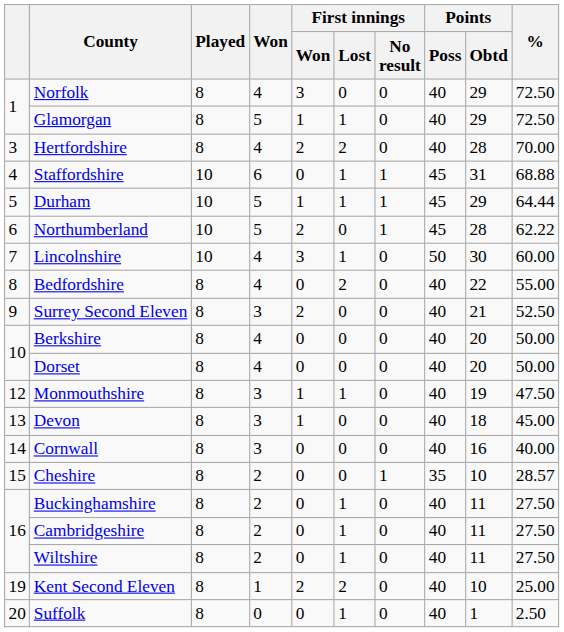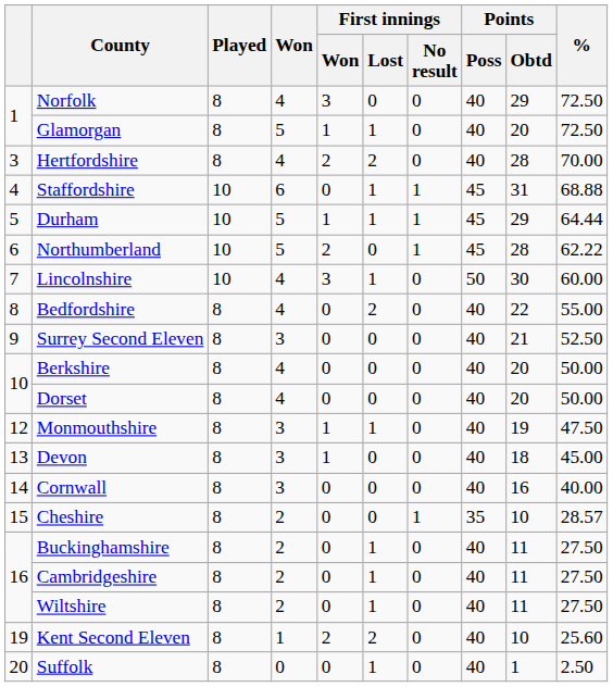Glamorgan | Points / Obtd: 29 -> 20
Surrey Second Eleven | First innings / Won: 2 -> 0
Kent Second Eleven | %: 25.00 -> 25.60
